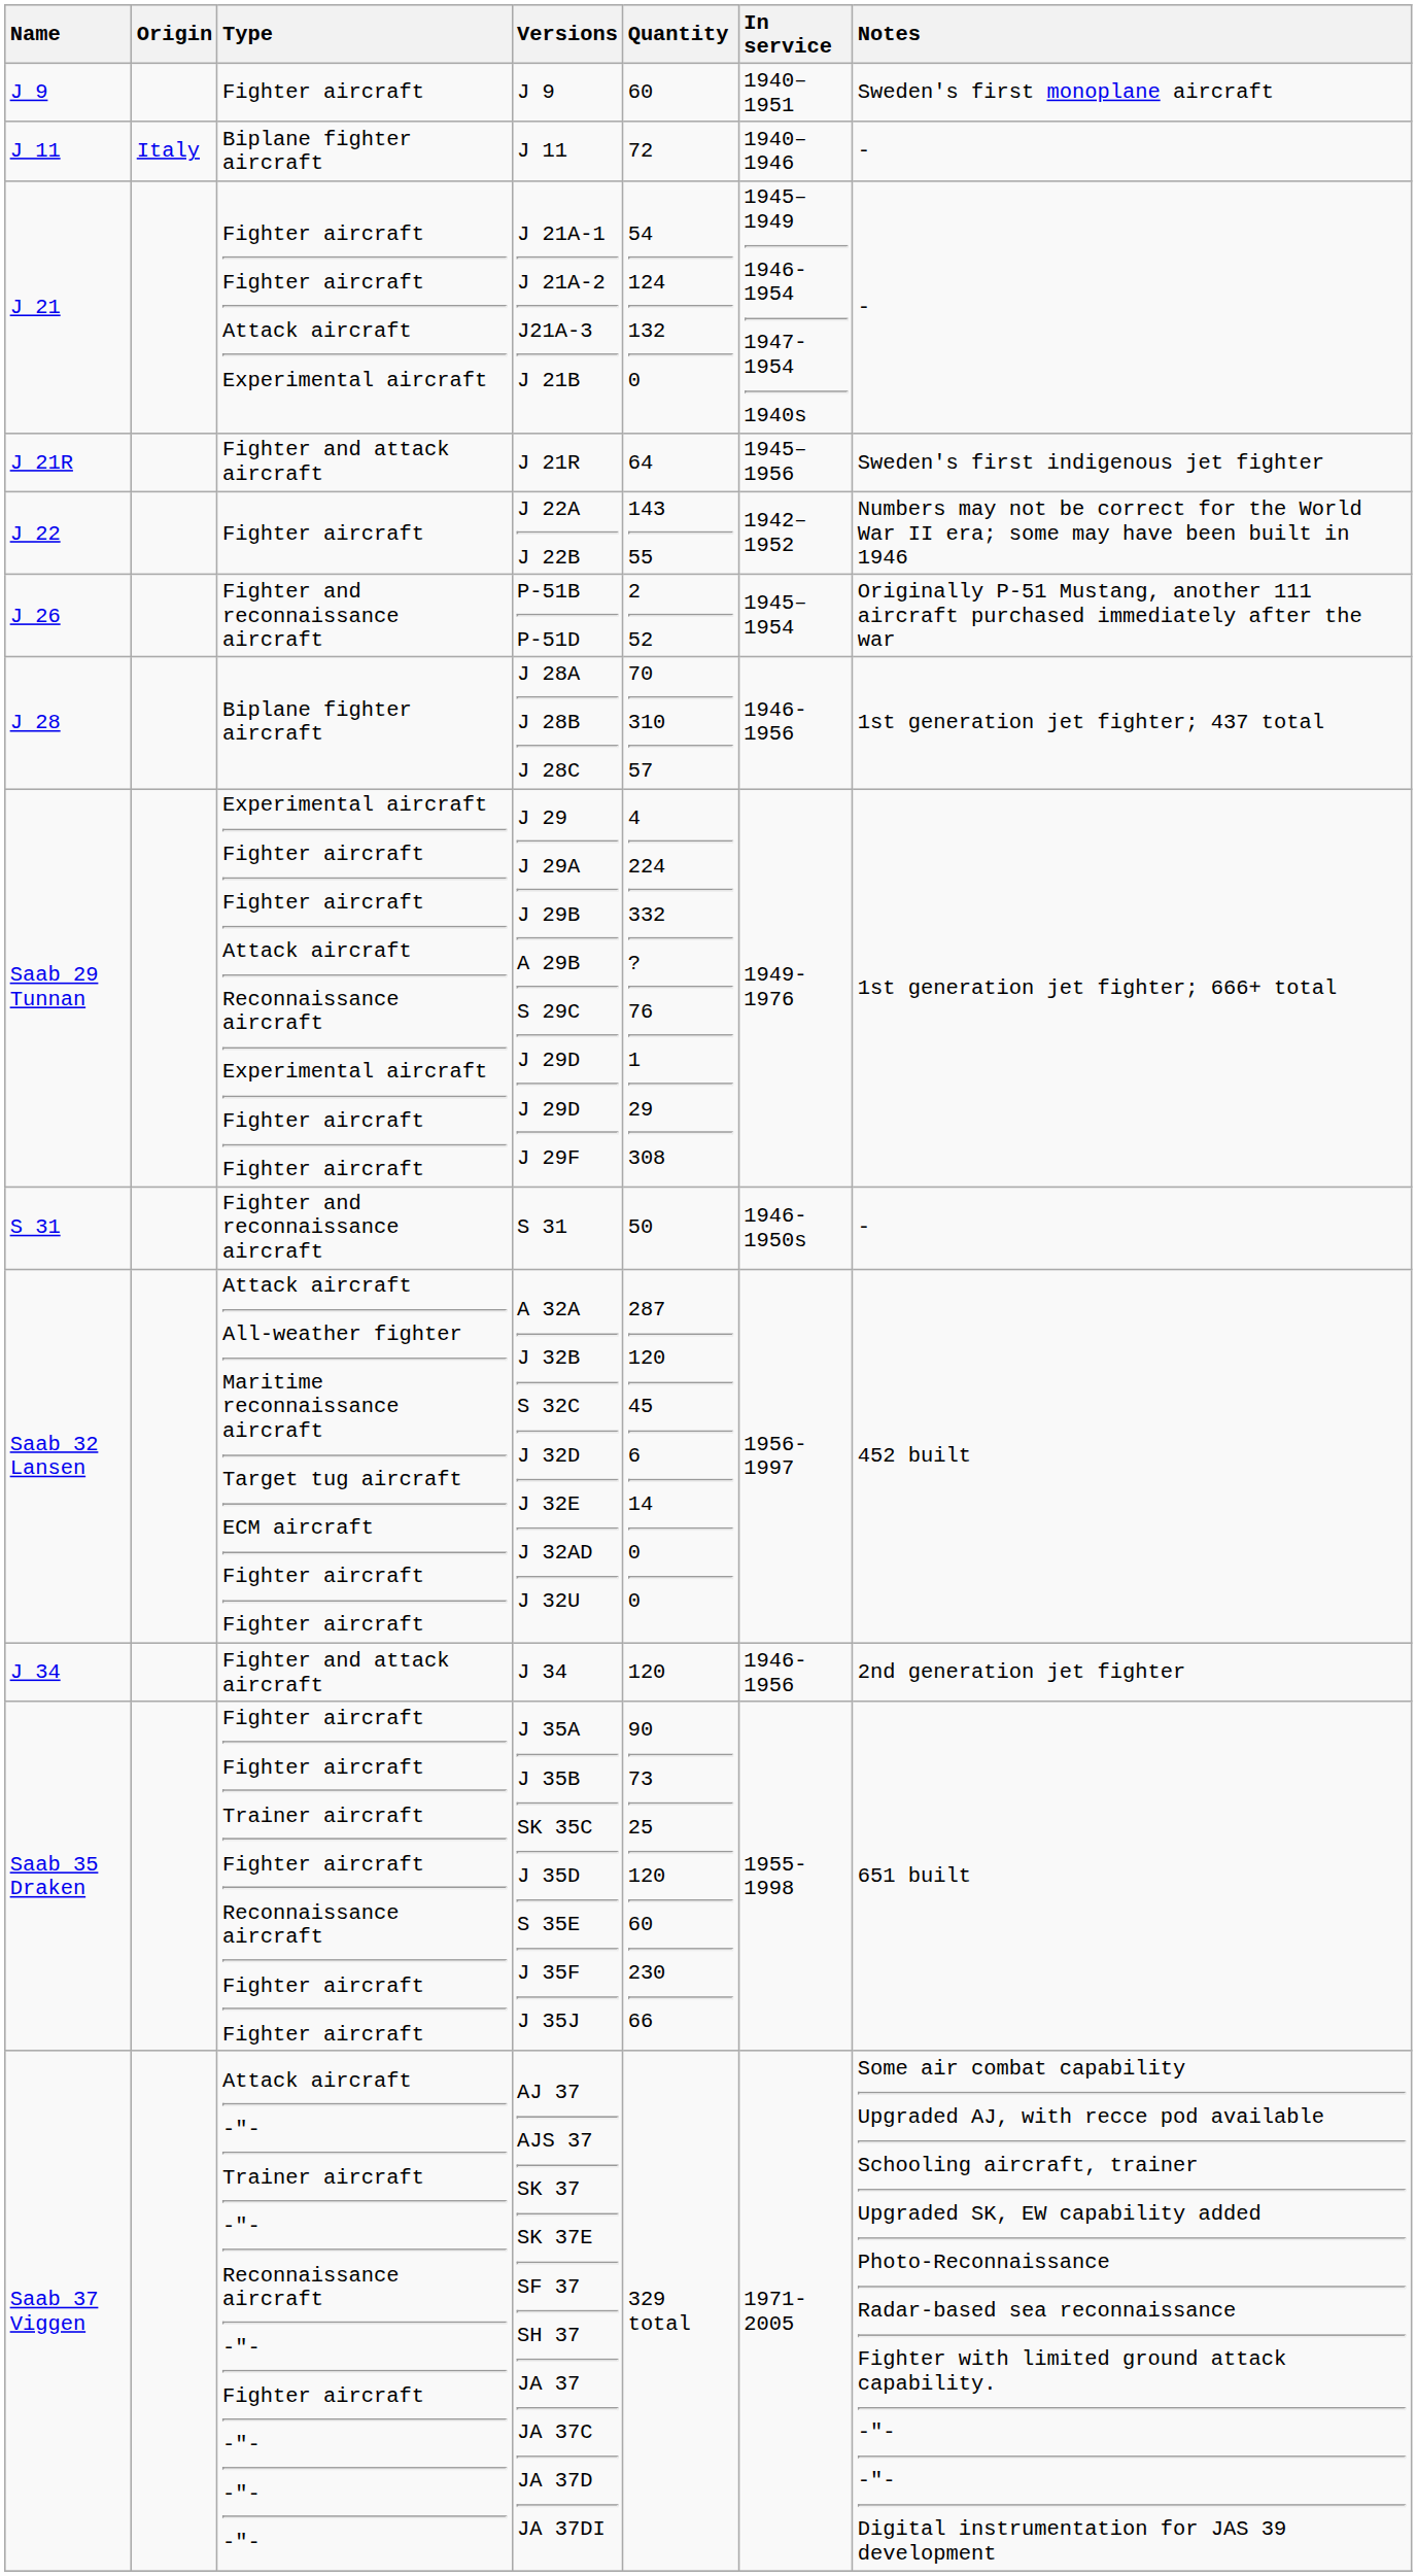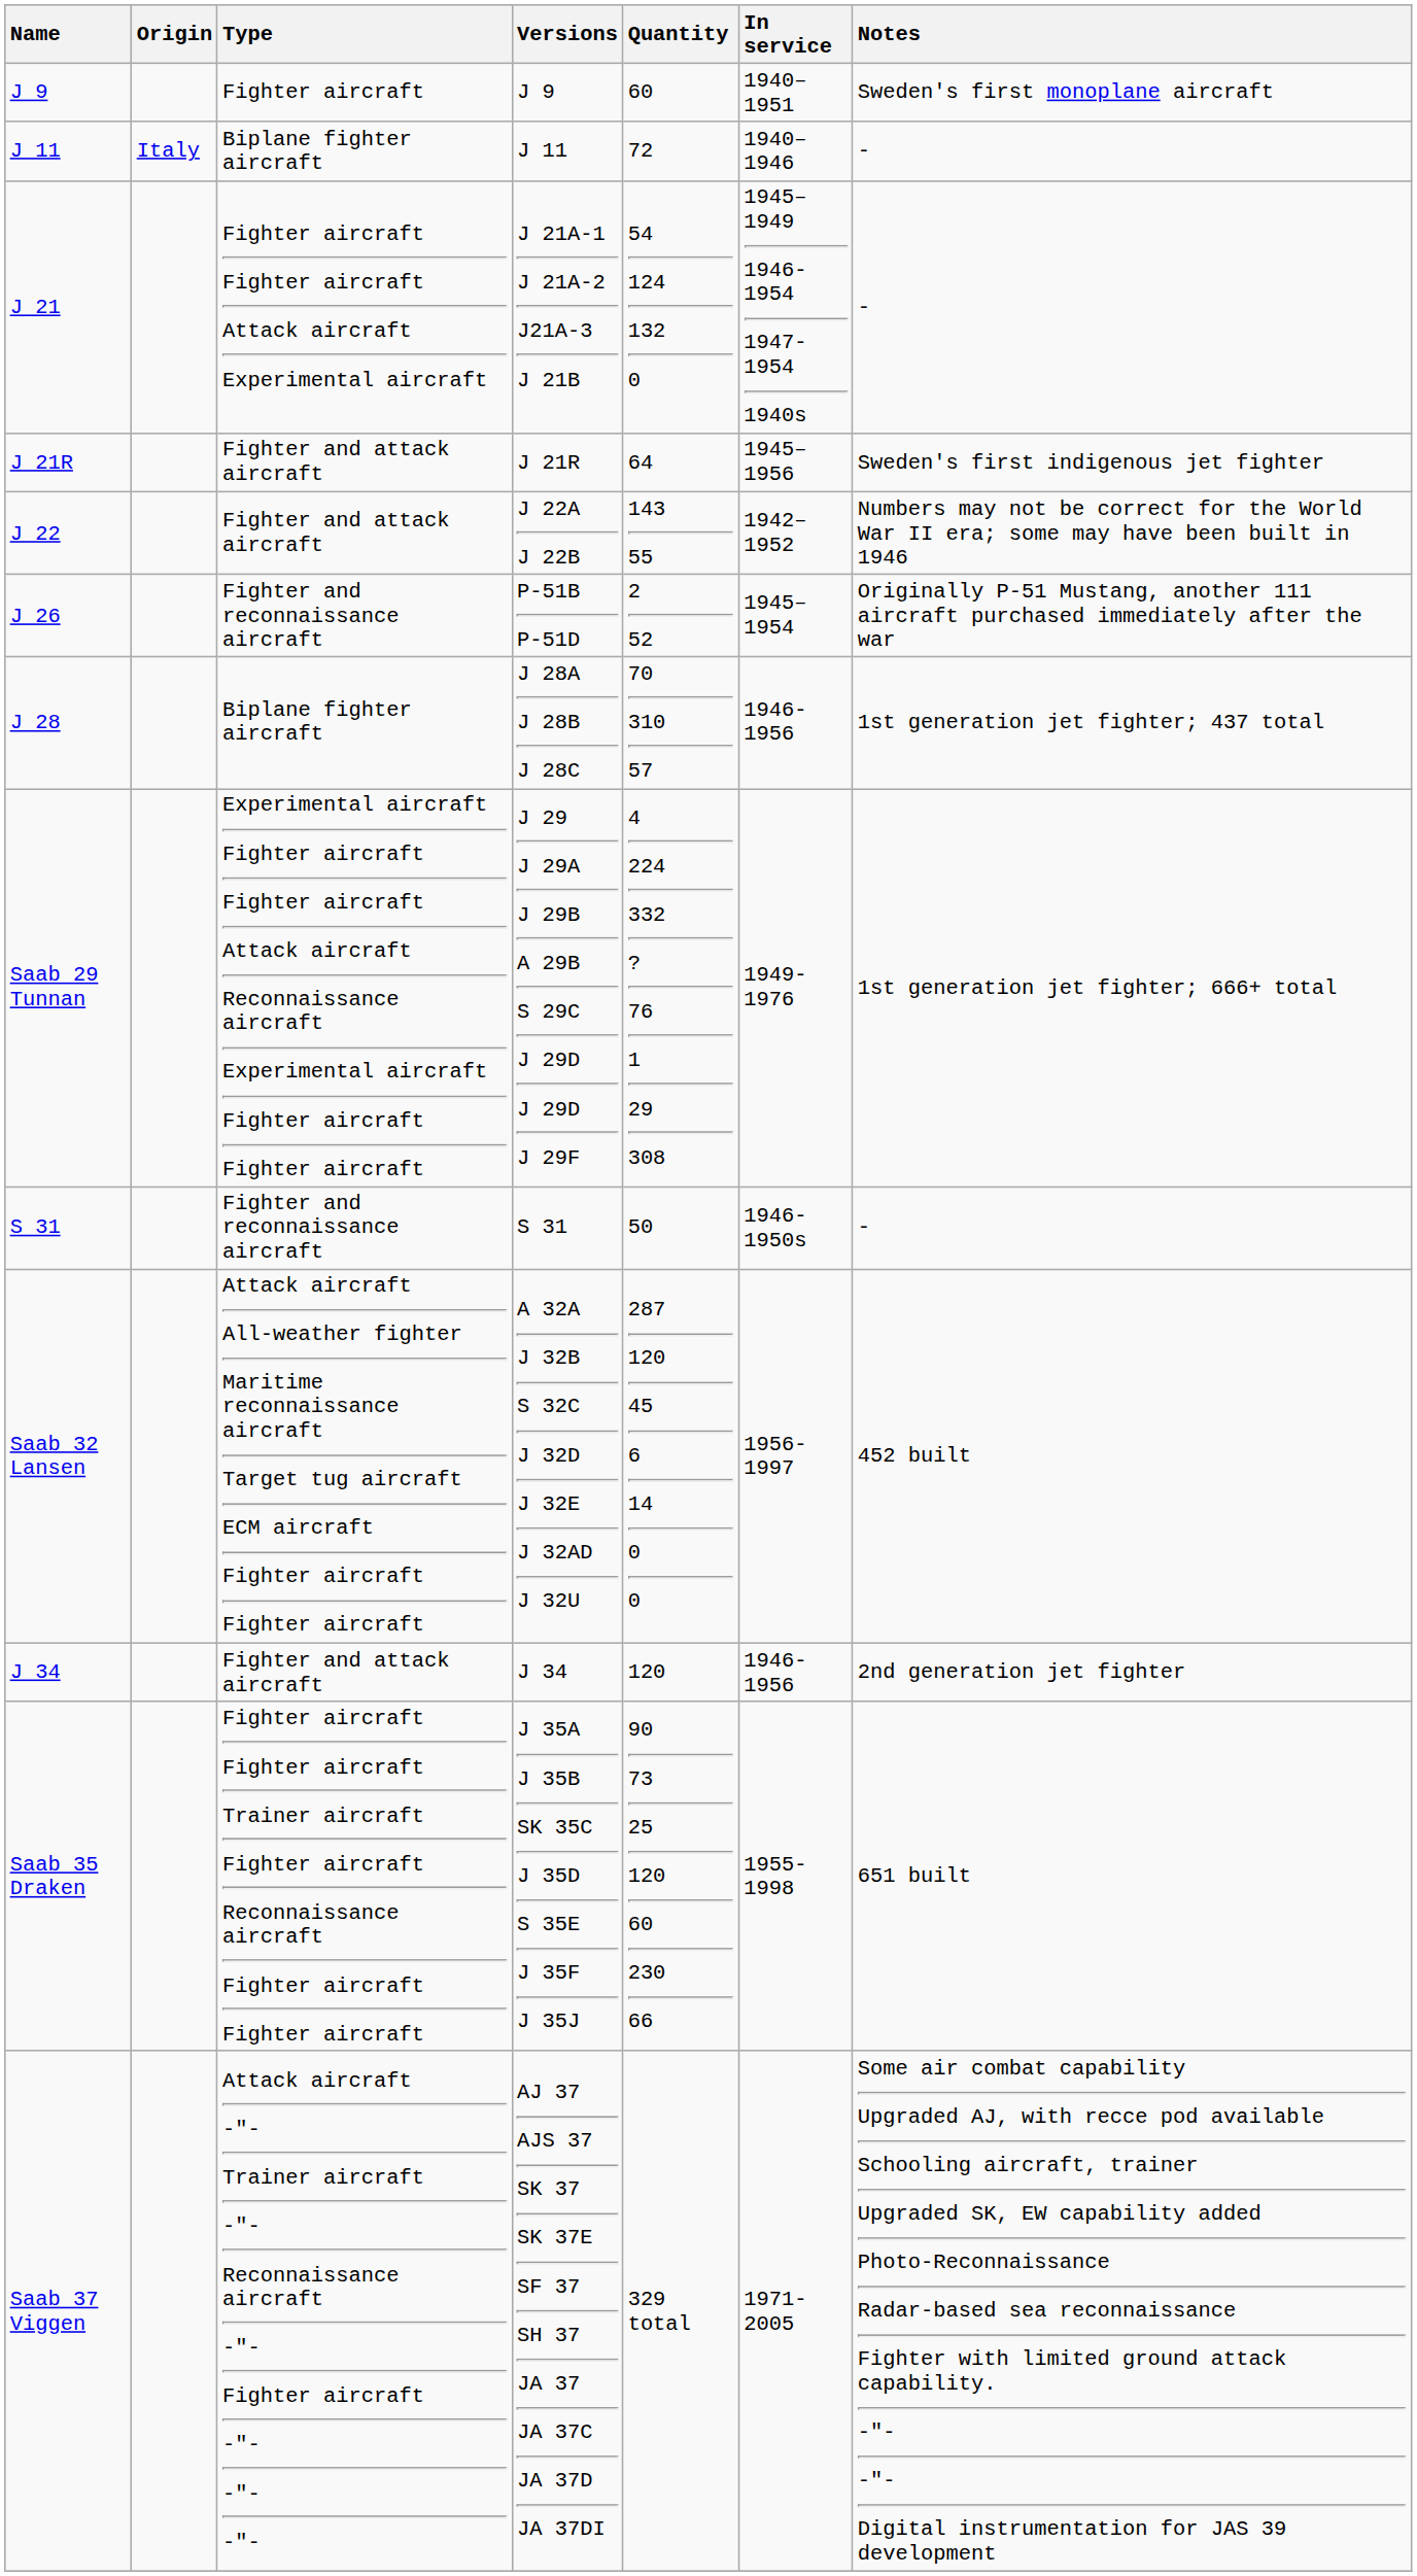J 22A J 22B | Type: Fighter aircraft -> Fighter and attack aircraft
